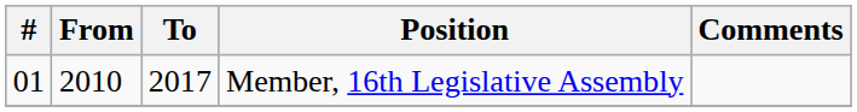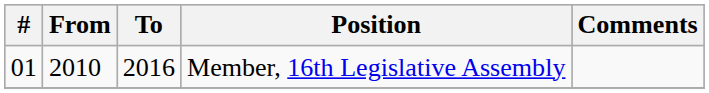Member, 16th Legislative Assembly | To: 2017 -> 2016
